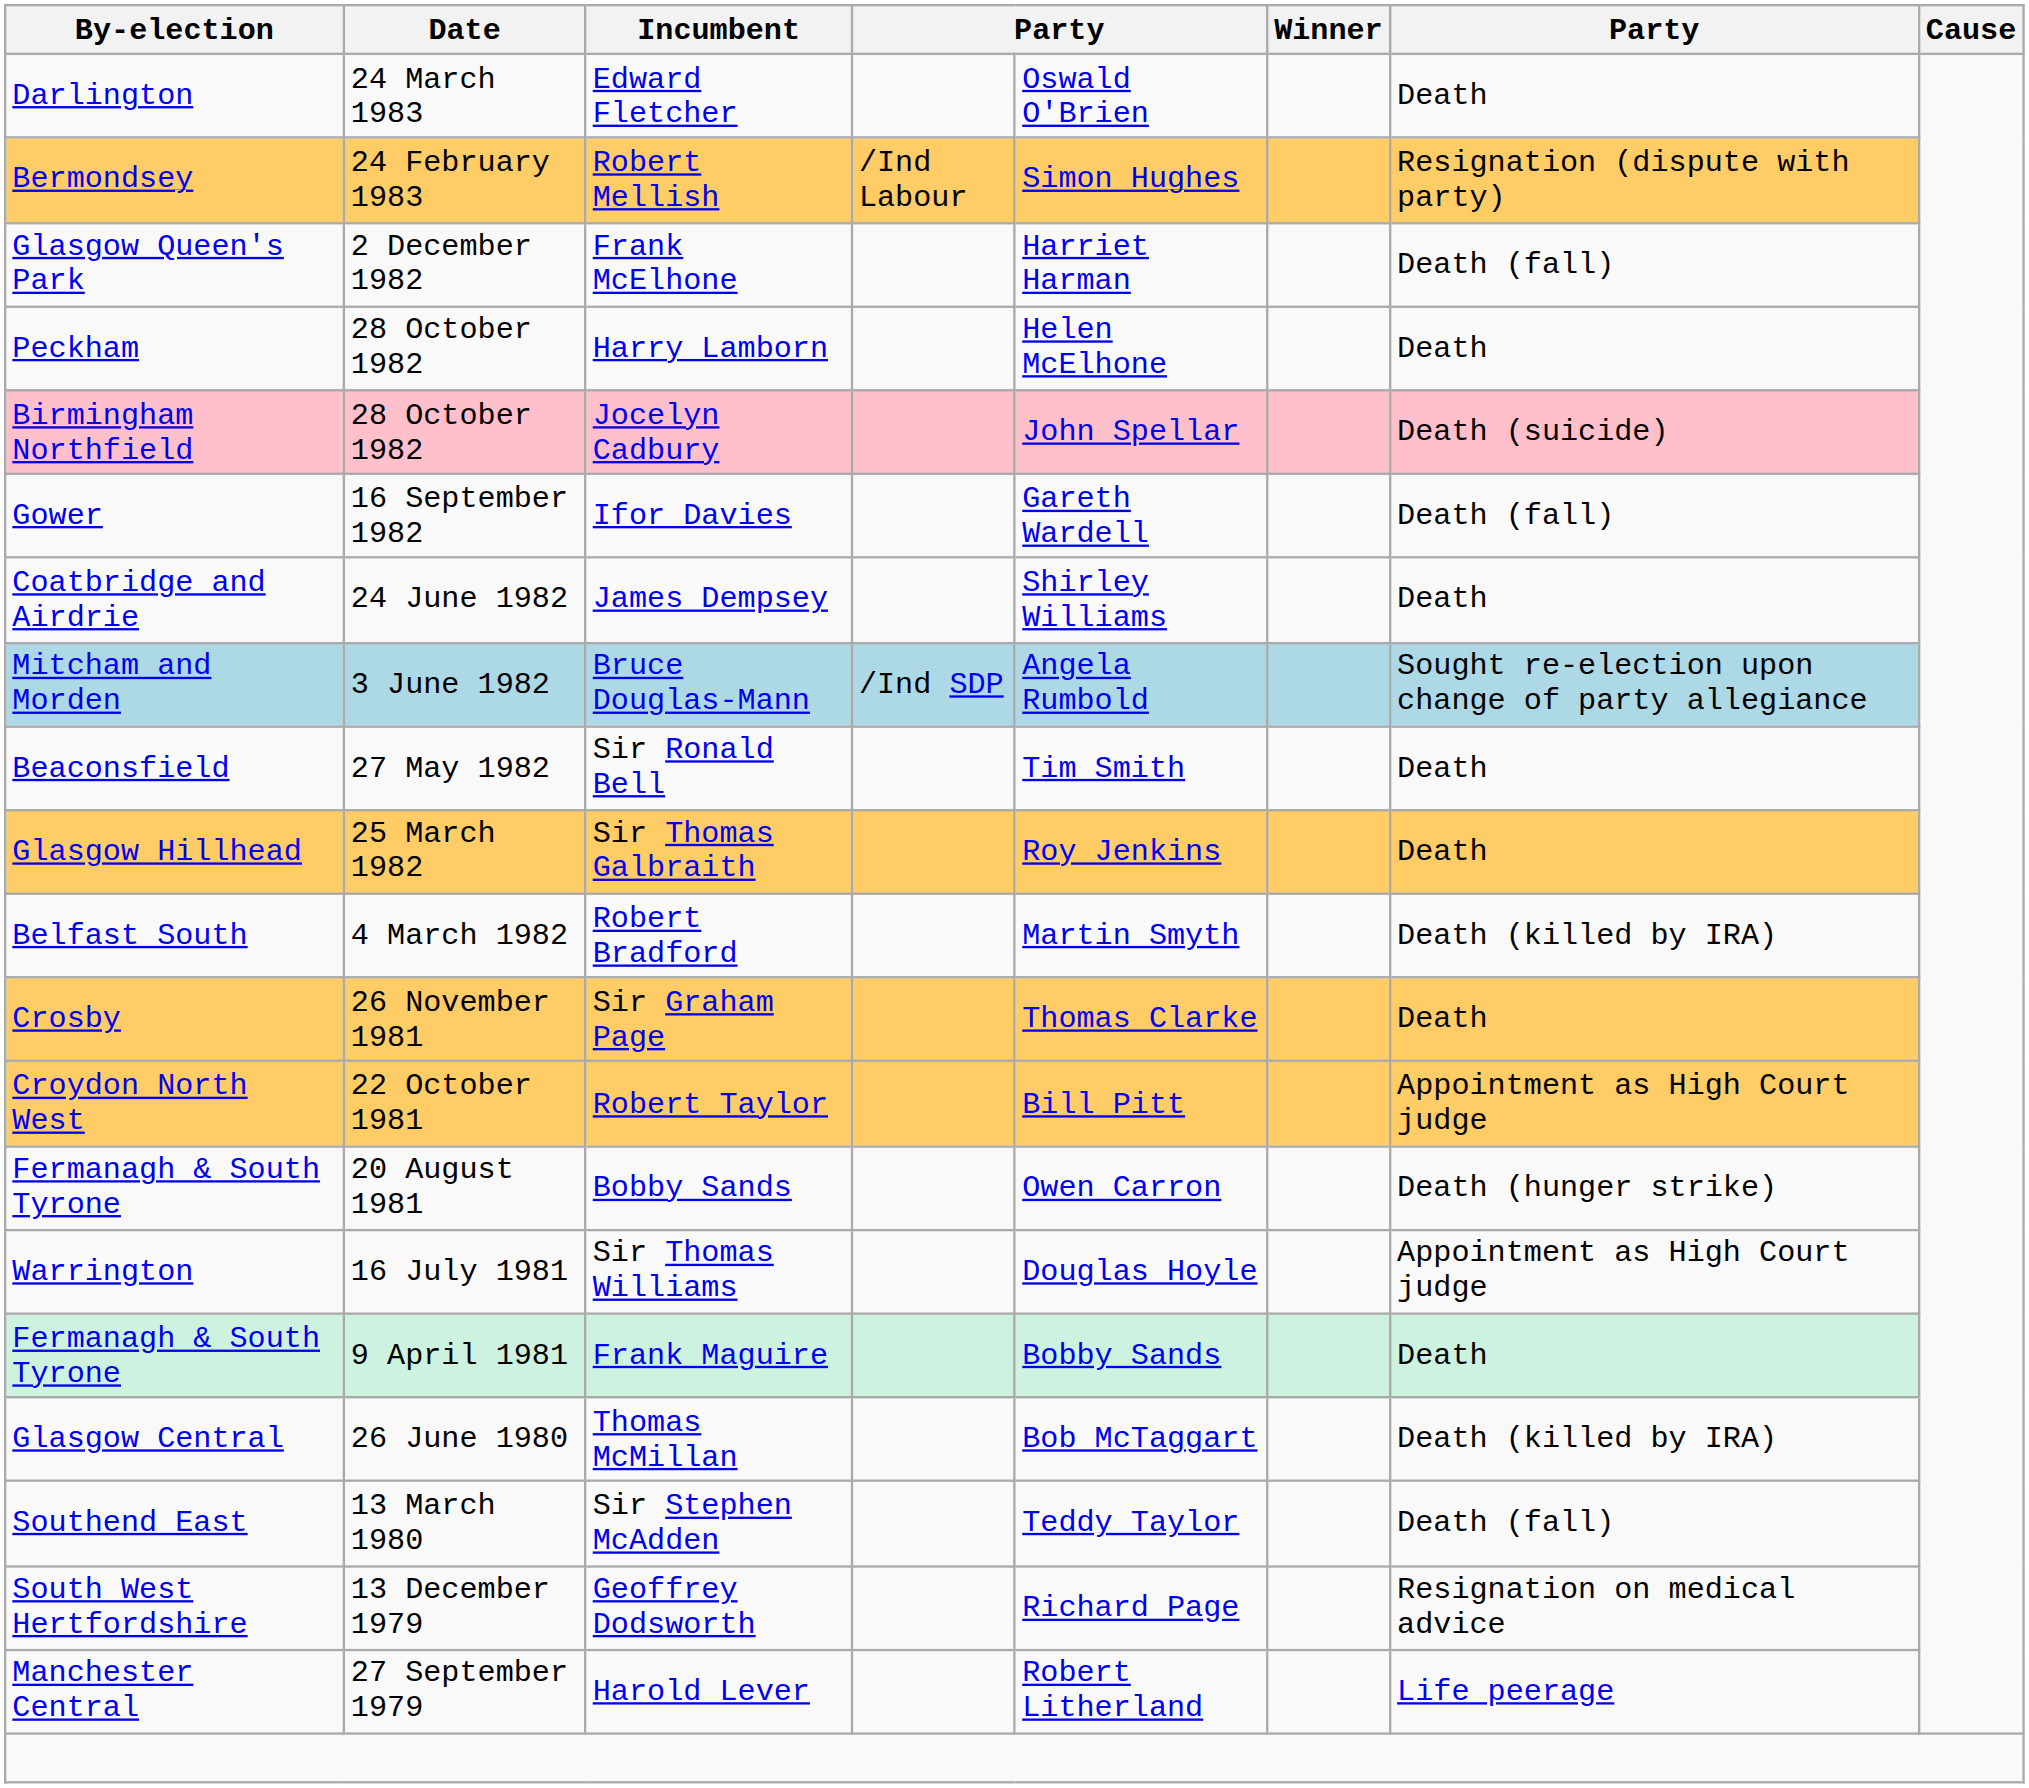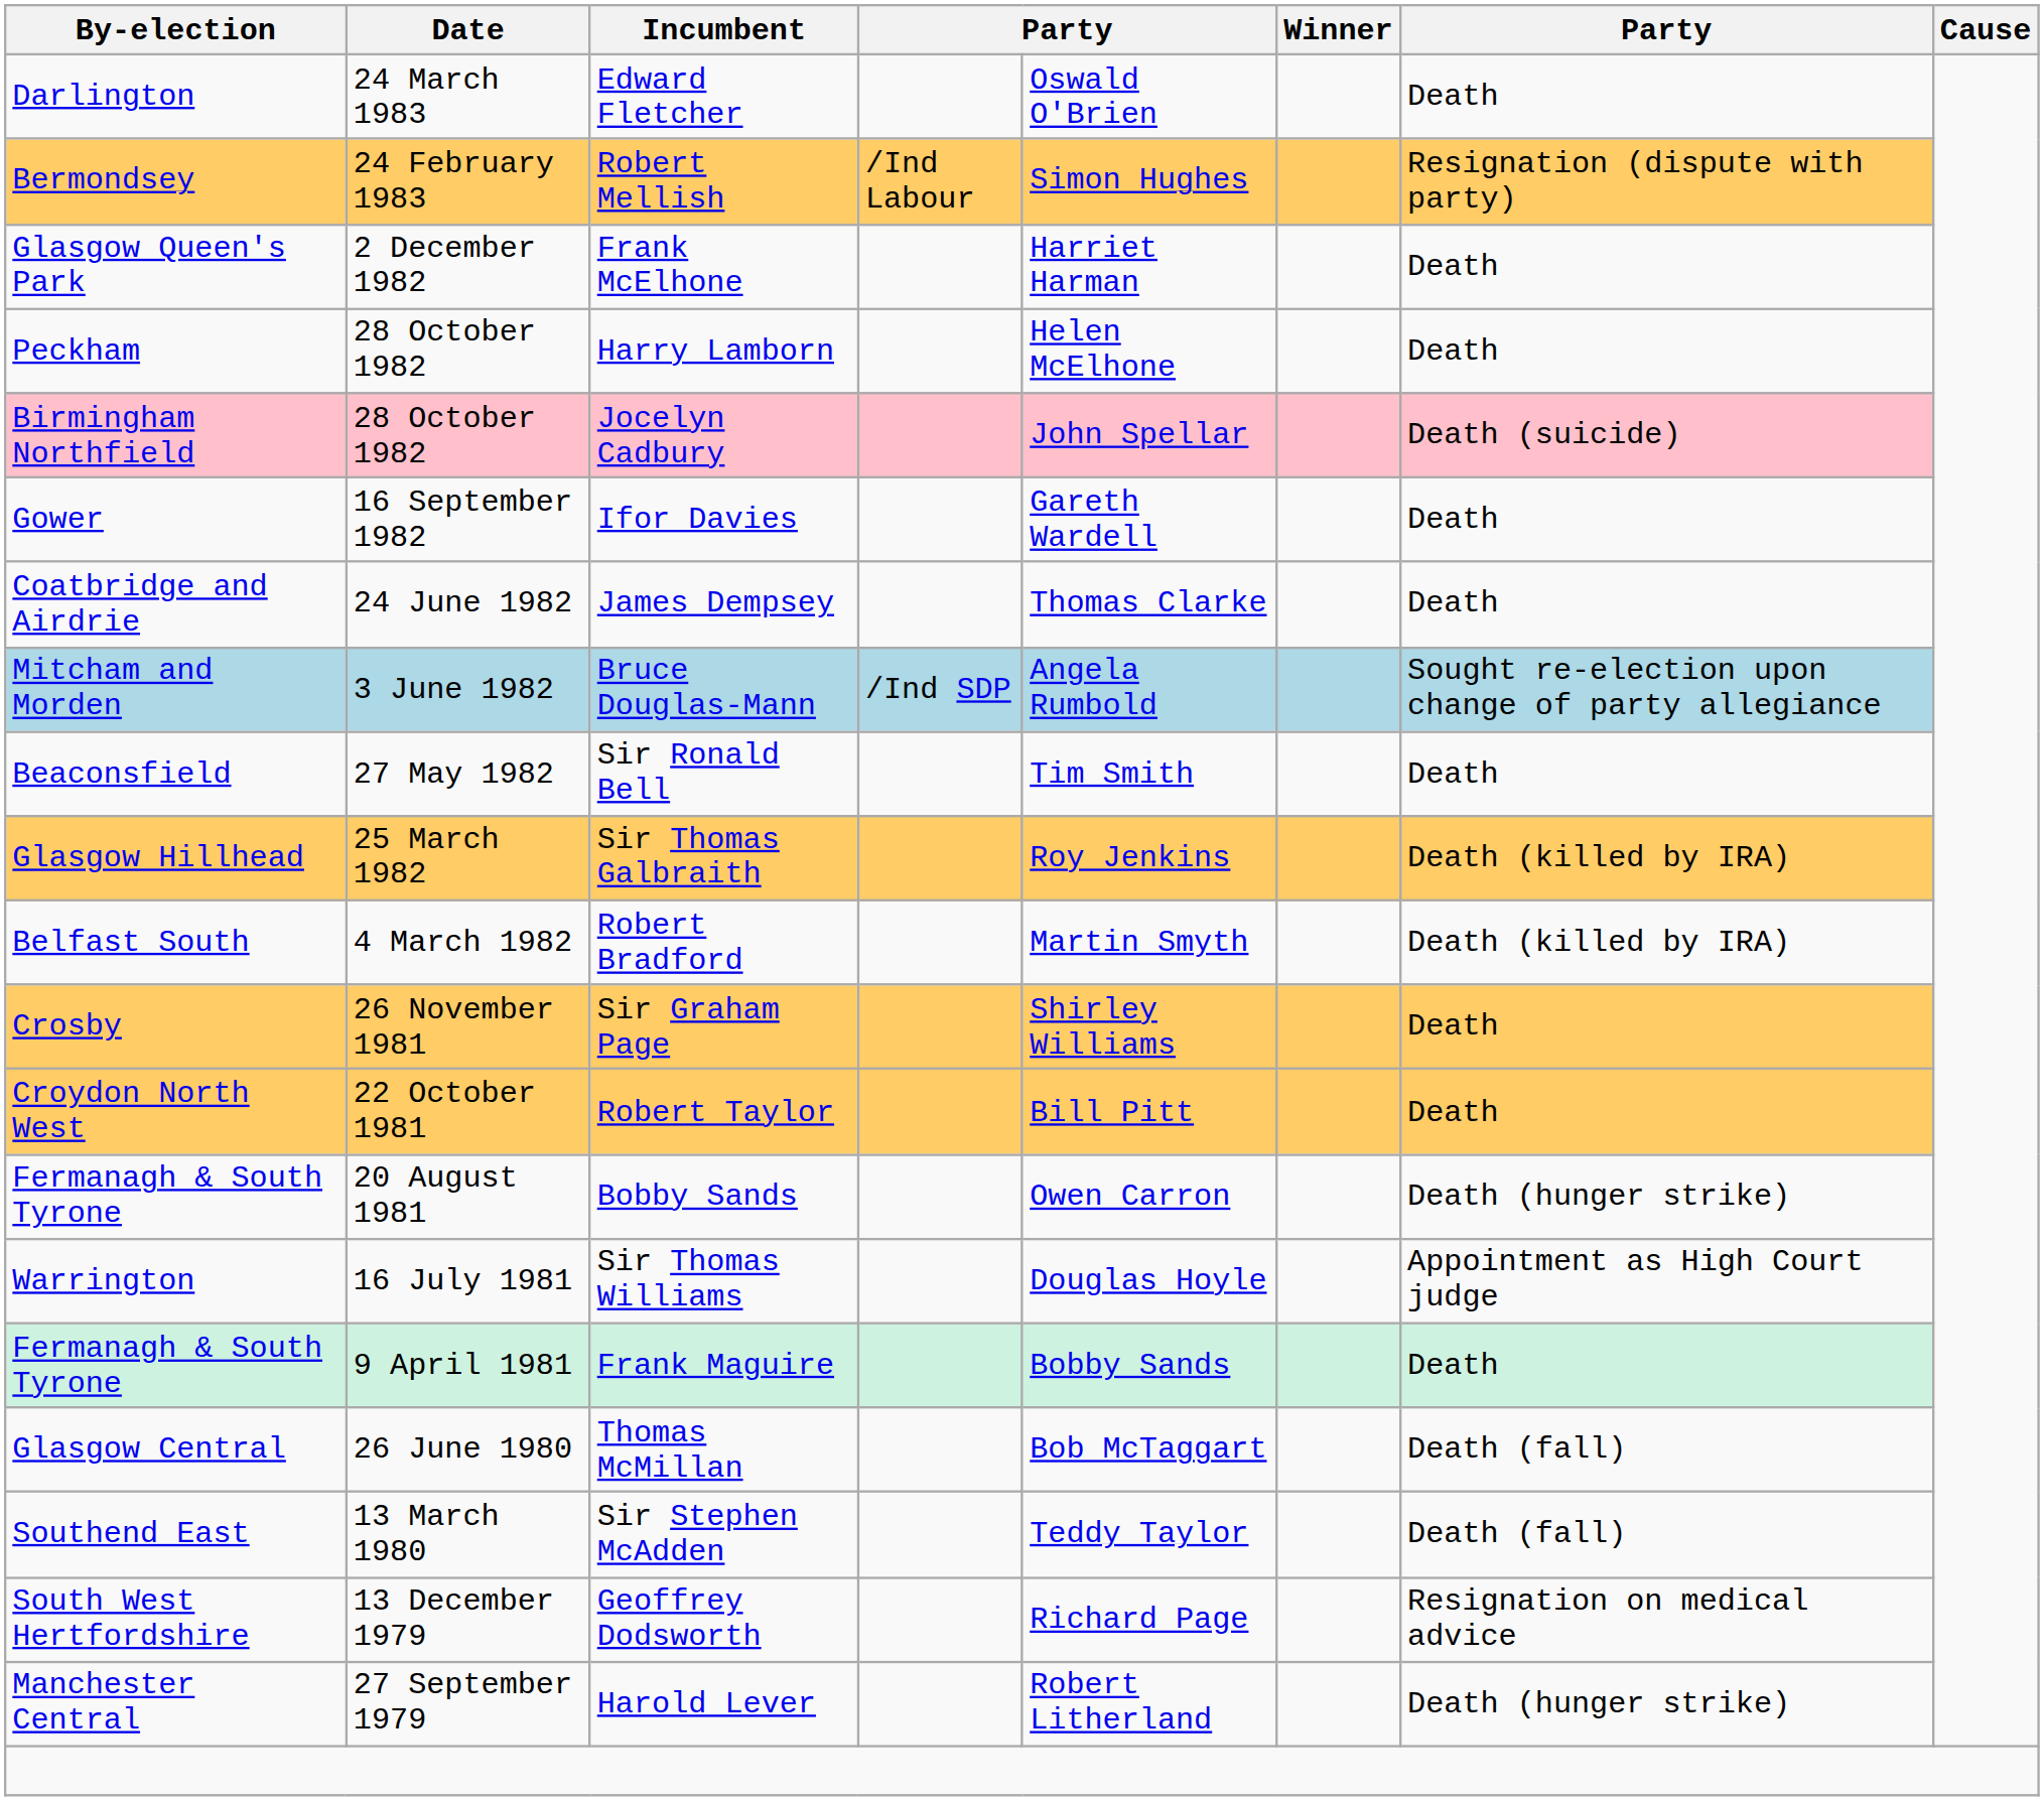Frank McElhone | column 7: Death (fall) -> Death
Ifor Davies | column 7: Death (fall) -> Death
James Dempsey | column 5: Shirley Williams -> Thomas Clarke
Sir Thomas Galbraith | column 7: Death -> Death (killed by IRA)
Sir Graham Page | column 5: Thomas Clarke -> Shirley Williams
Robert Taylor | column 7: Appointment as High Court judge -> Death
Thomas McMillan | column 7: Death (killed by IRA) -> Death (fall)
Harold Lever | column 7: Life peerage -> Death (hunger strike)
